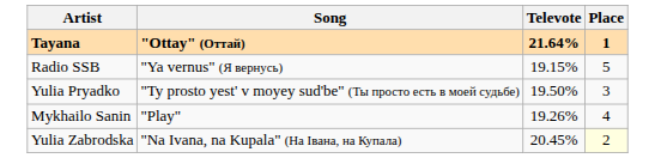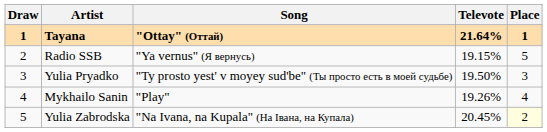+ column: Draw | 1 | 2 | 3 | 4 | 5
